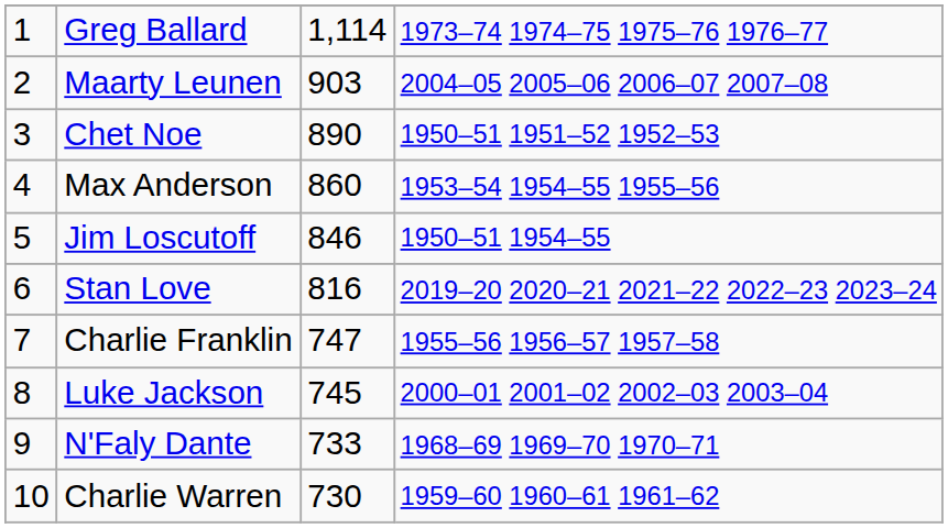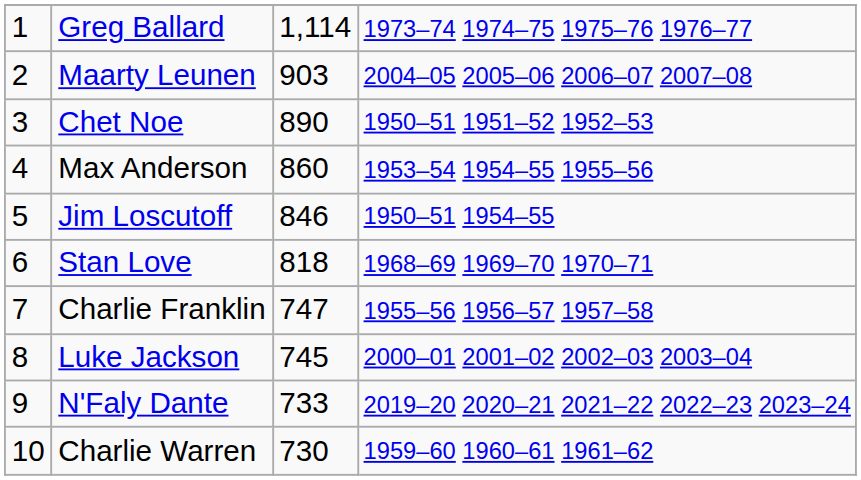Stan Love | column 3: 816 -> 818
Stan Love | column 4: 2019–20 2020–21 2021–22 2022–23 2023–24 -> 1968–69 1969–70 1970–71
N'Faly Dante | column 4: 1968–69 1969–70 1970–71 -> 2019–20 2020–21 2021–22 2022–23 2023–24
